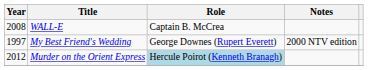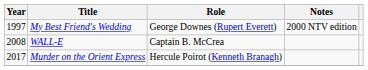rows swapped: My Best Friend's Wedding <-> WALL-E
Murder on the Orient Express | Year: 2012 -> 2017
Murder on the Orient Express | Role: lightblue background -> no background
